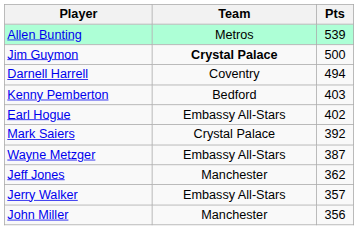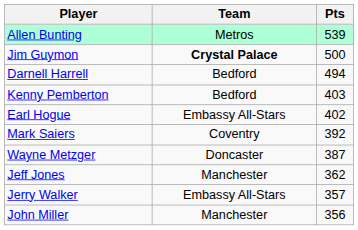Darnell Harrell | Team: Coventry -> Bedford
Mark Saiers | Team: Crystal Palace -> Coventry
Wayne Metzger | Team: Embassy All-Stars -> Doncaster
